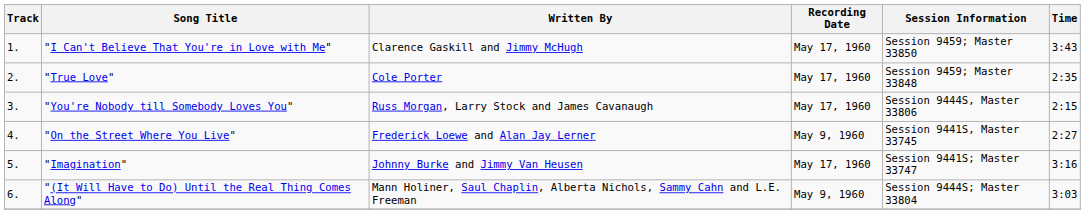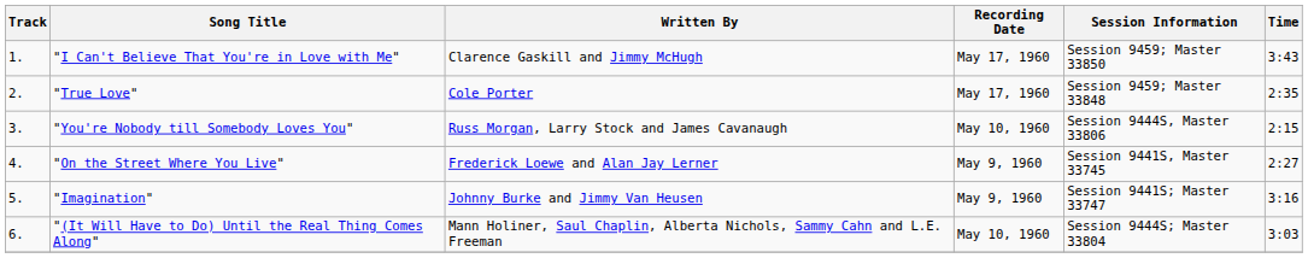"You're Nobody till Somebody Loves You" | Recording Date: May 17, 1960 -> May 10, 1960
"Imagination" | Recording Date: May 17, 1960 -> May 9, 1960
"(It Will Have to Do) Until the Real Thing Comes Along" | Recording Date: May 9, 1960 -> May 10, 1960
